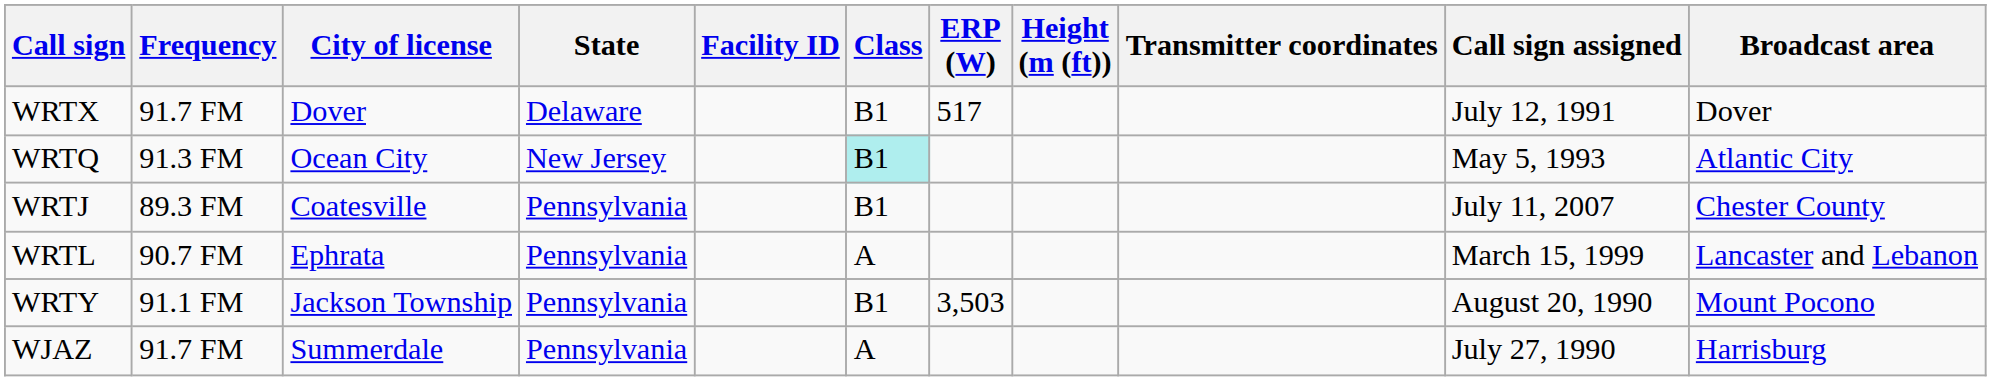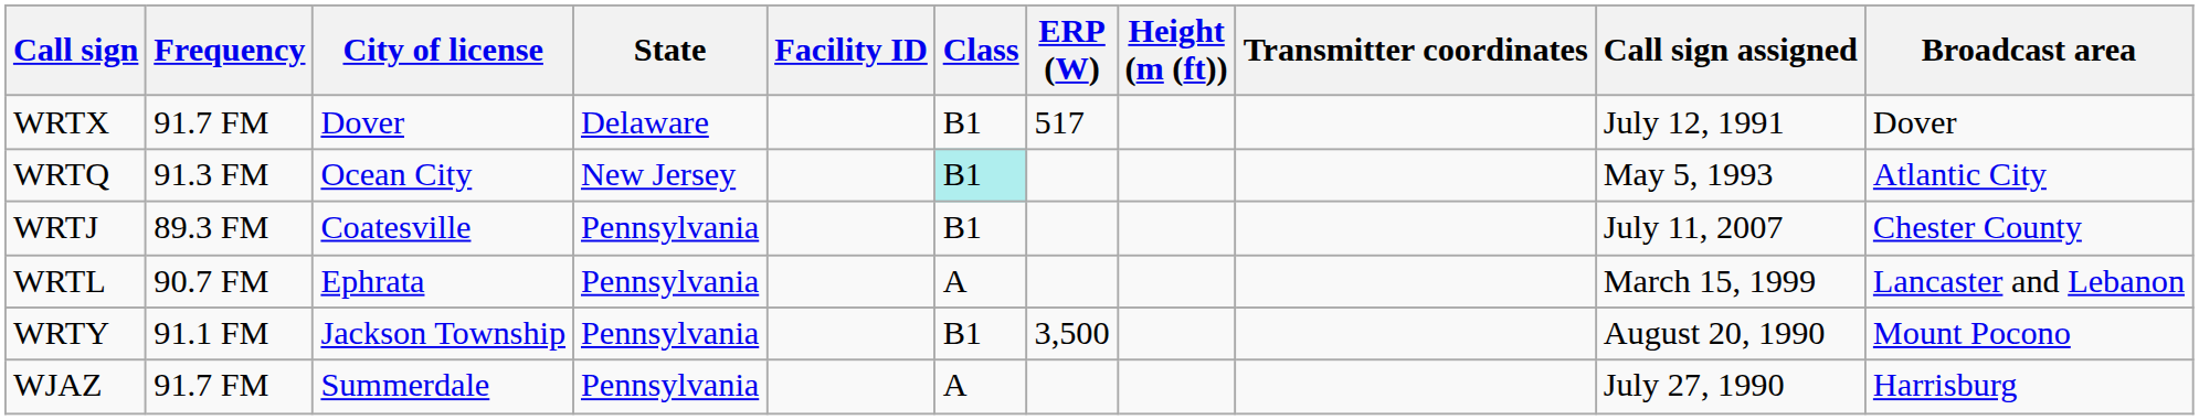WRTY | ERP (W): 3,503 -> 3,500
